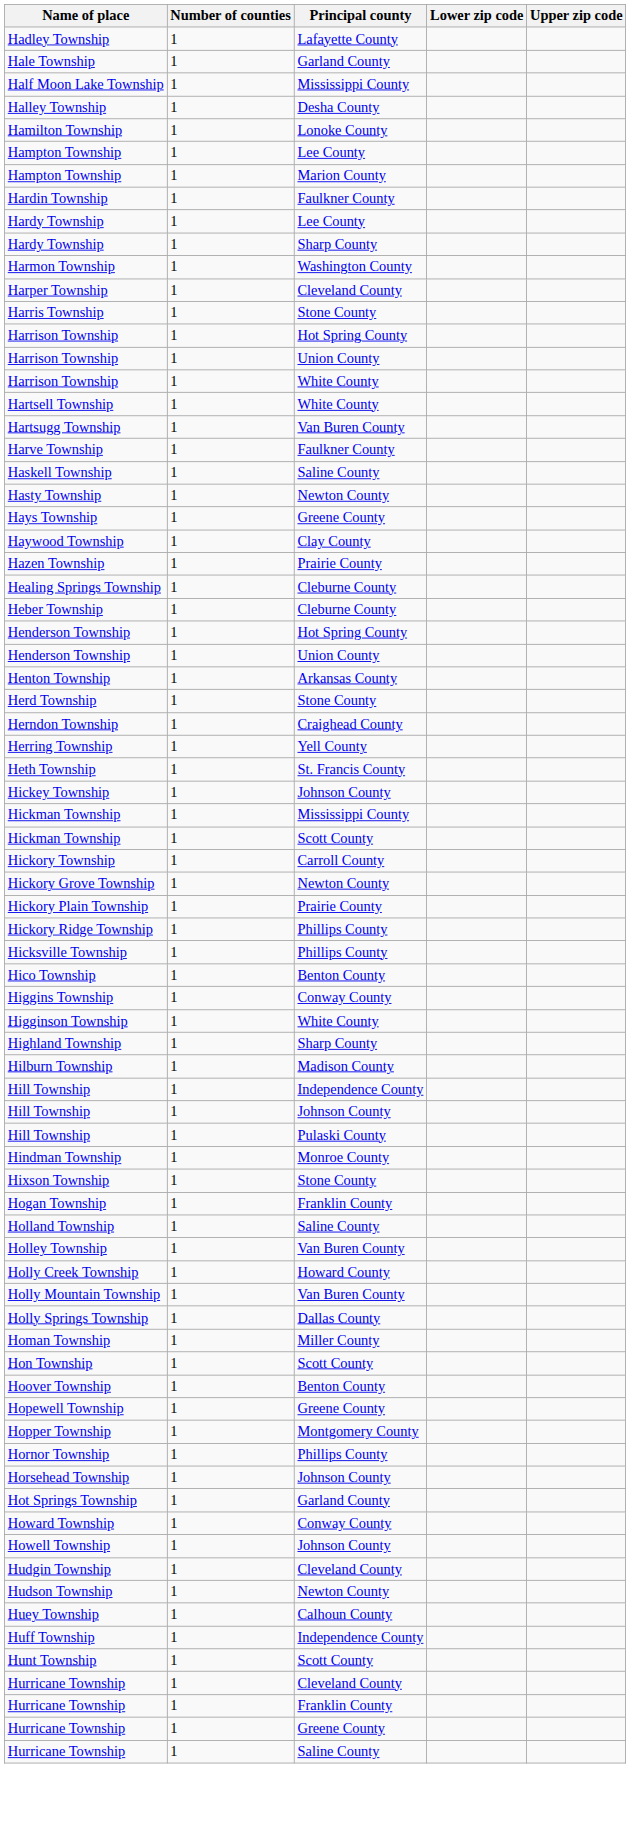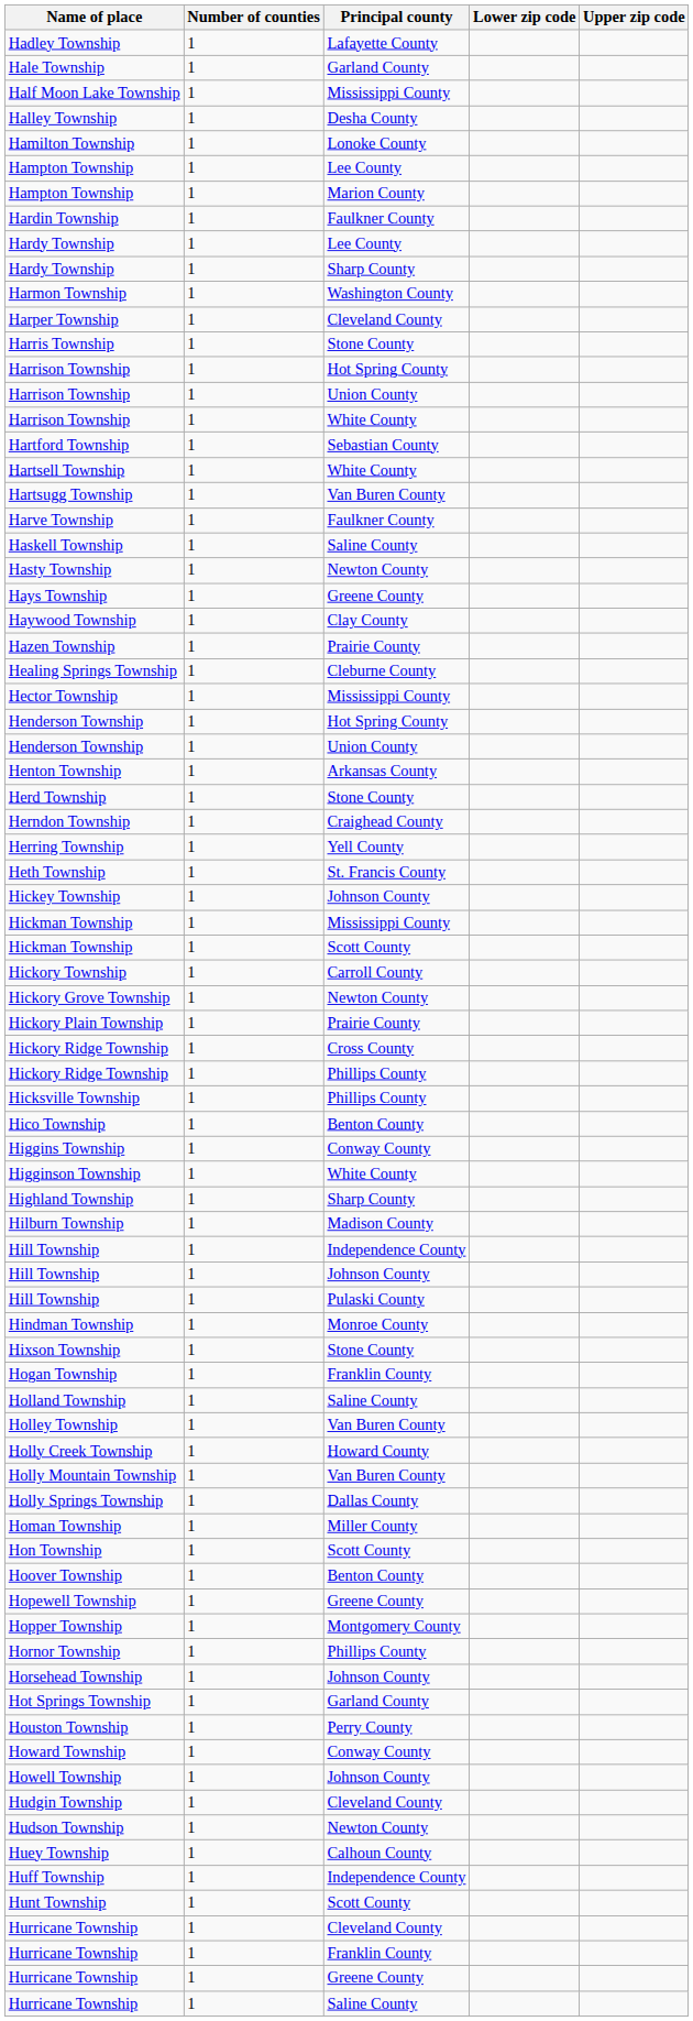+ row: Hartford Township | 1 | Sebastian County
- row: Heber Township | 1 | Cleburne County
+ row: Hector Township | 1 | Mississippi County
+ row: Hickory Ridge Township | 1 | Cross County
+ row: Houston Township | 1 | Perry County
